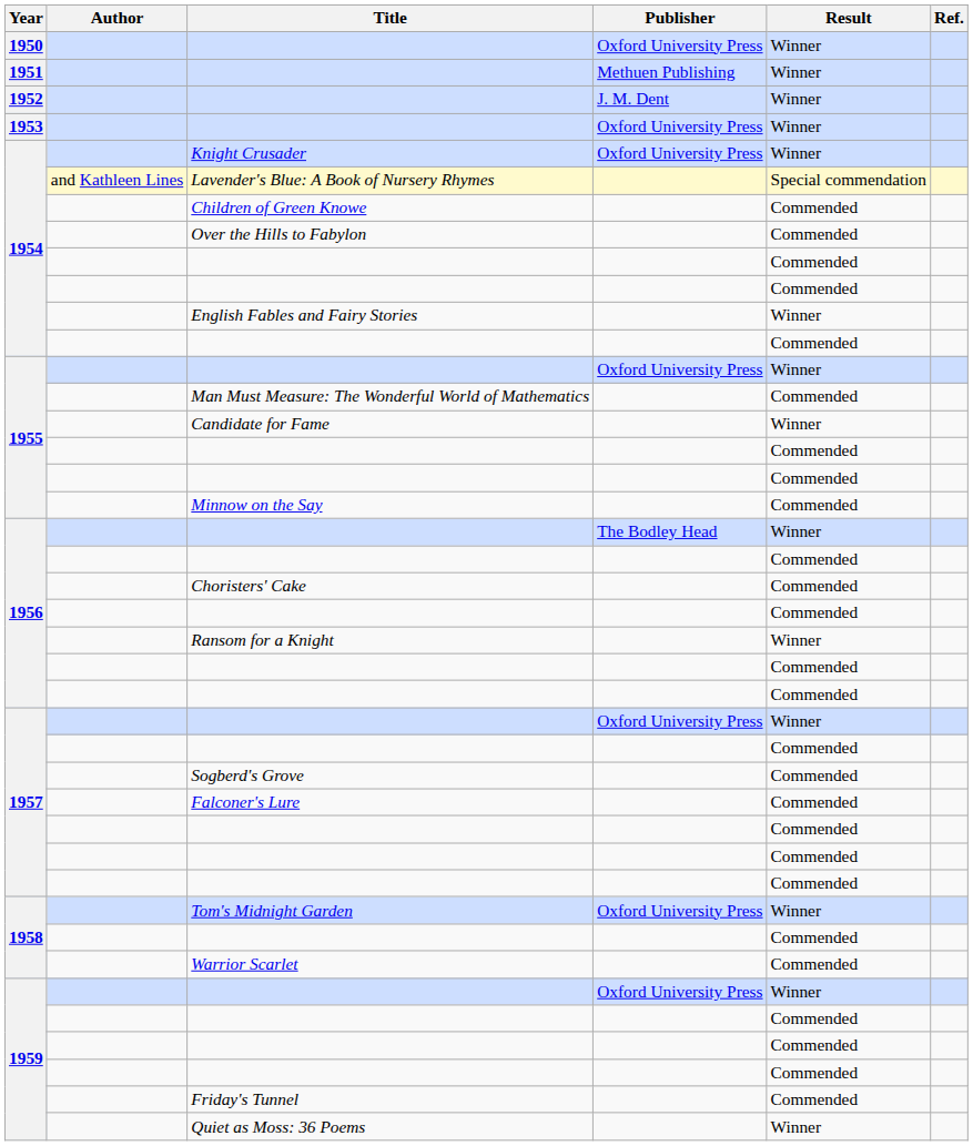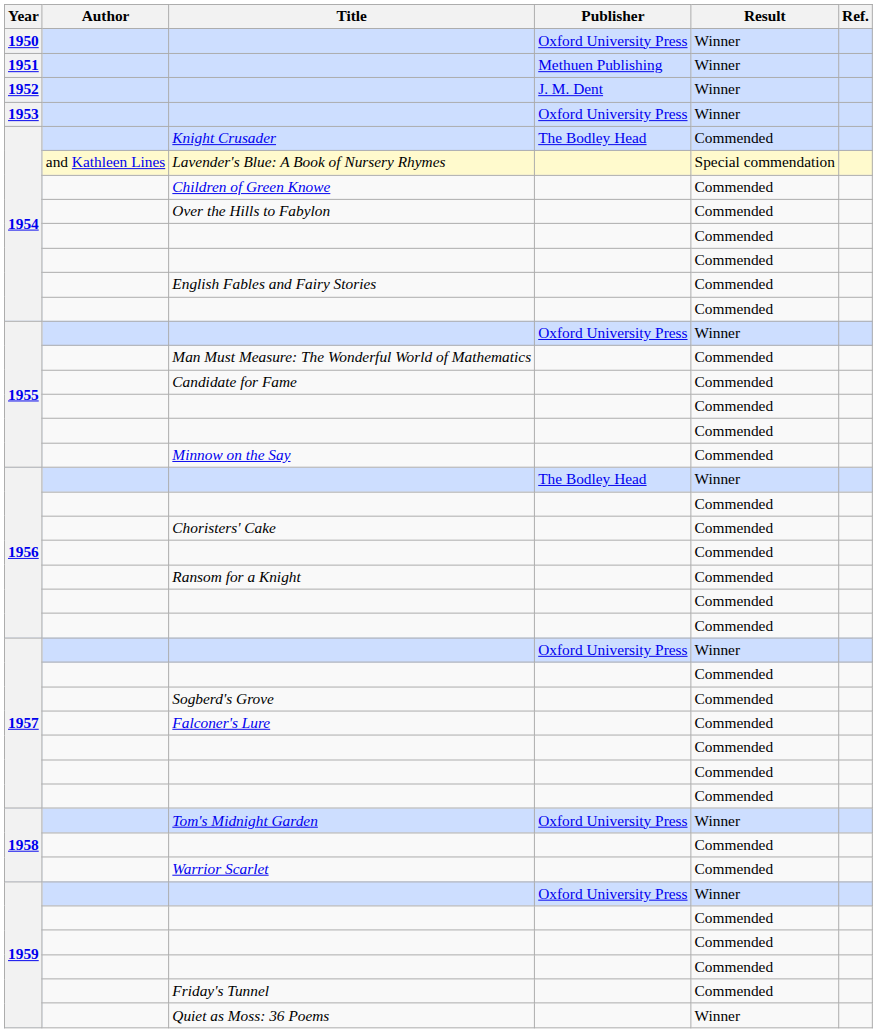Knight Crusader | Publisher: Oxford University Press -> The Bodley Head
Knight Crusader | Result: Winner -> Commended
English Fables and Fairy Stories | Result: Winner -> Commended
Candidate for Fame | Result: Winner -> Commended
Ransom for a Knight | Result: Winner -> Commended
